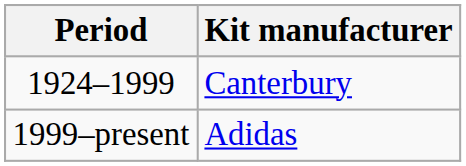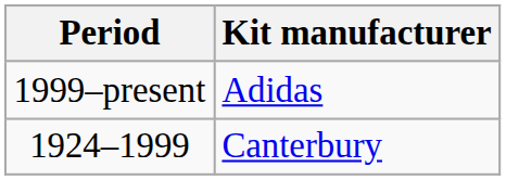rows swapped: 1924–1999 <-> 1999–present
